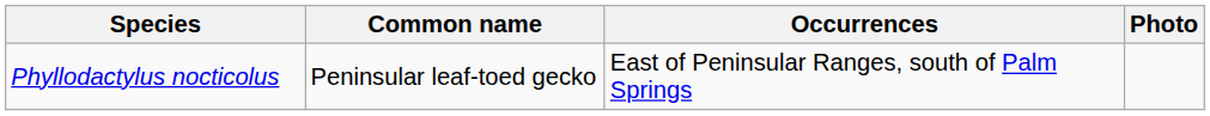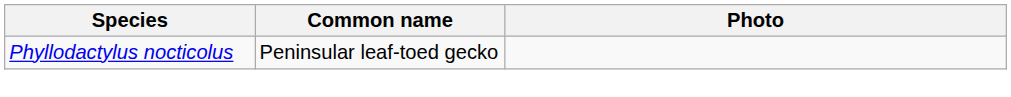- column: Occurrences | East of Peninsular Ranges, south of Palm Springs
